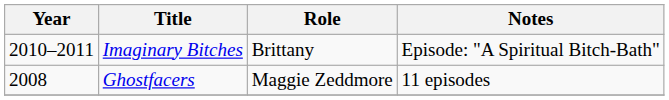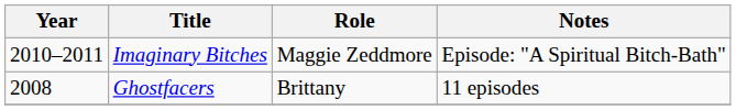Imaginary Bitches | Role: Brittany -> Maggie Zeddmore
Ghostfacers | Role: Maggie Zeddmore -> Brittany
